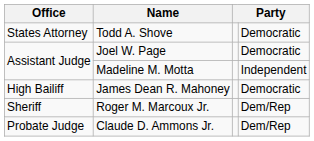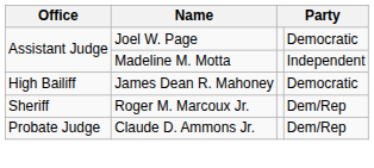- row: States Attorney | Todd A. Shove | Democratic
